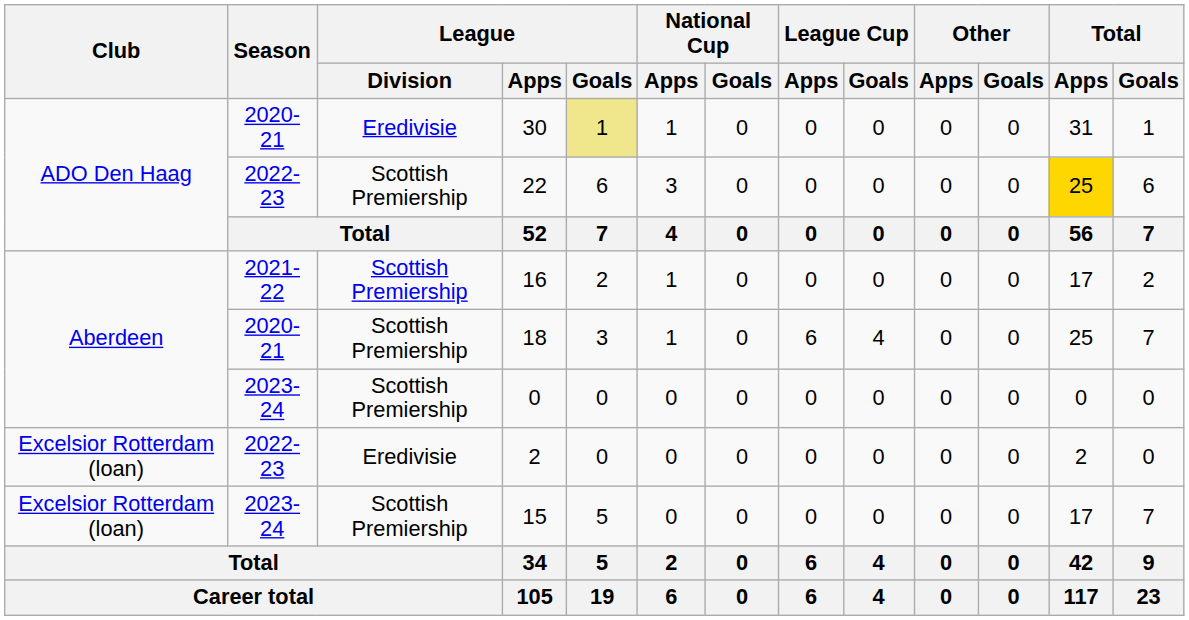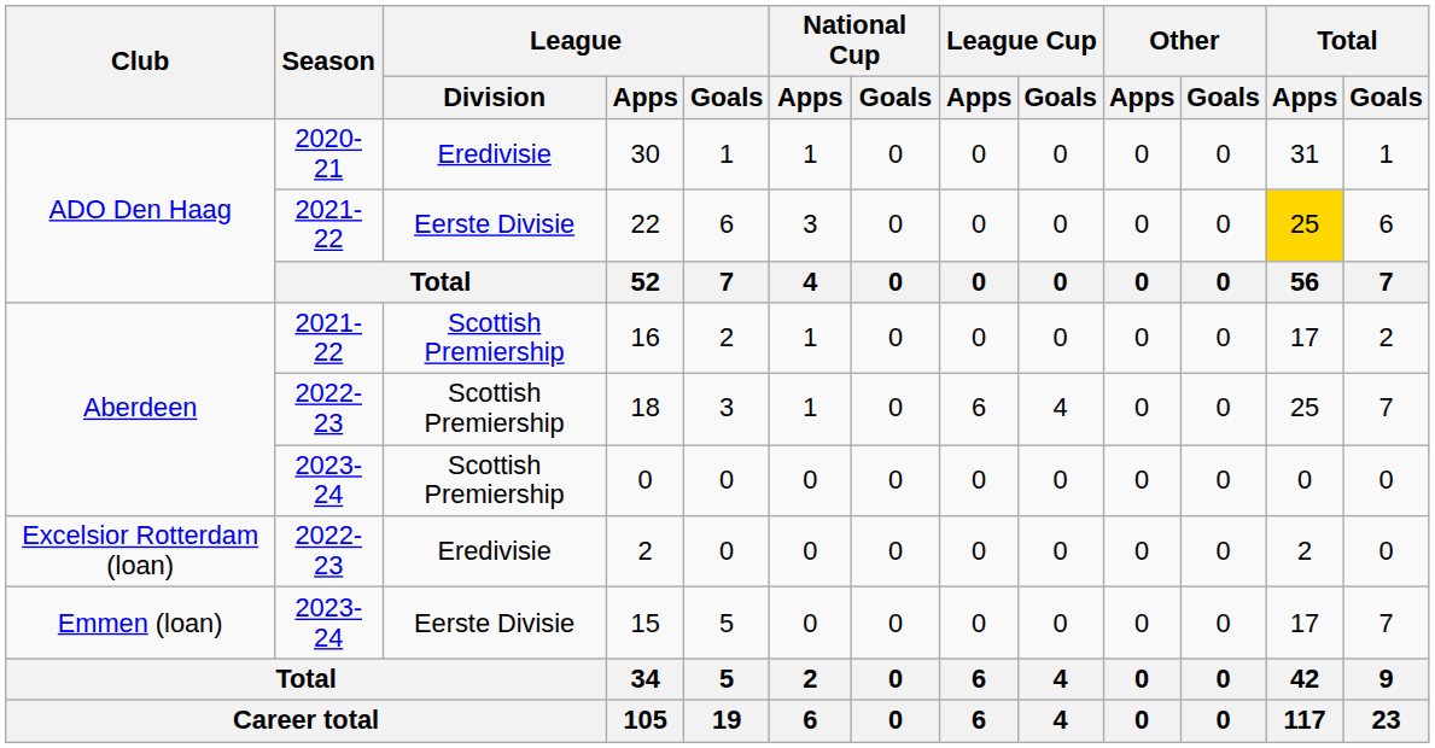30 | League / Goals: khaki background -> no background
22 | Season: 2022-23 -> 2021-22
22 | League / Division: Scottish Premiership -> Eerste Divisie
18 | Season: 2020-21 -> 2022-23
15 | Club: Excelsior Rotterdam (loan) -> Emmen (loan)
15 | League / Division: Scottish Premiership -> Eerste Divisie
